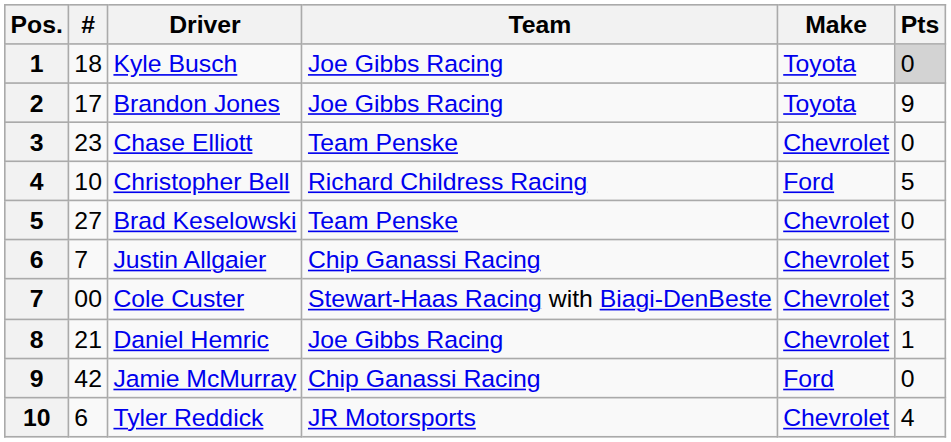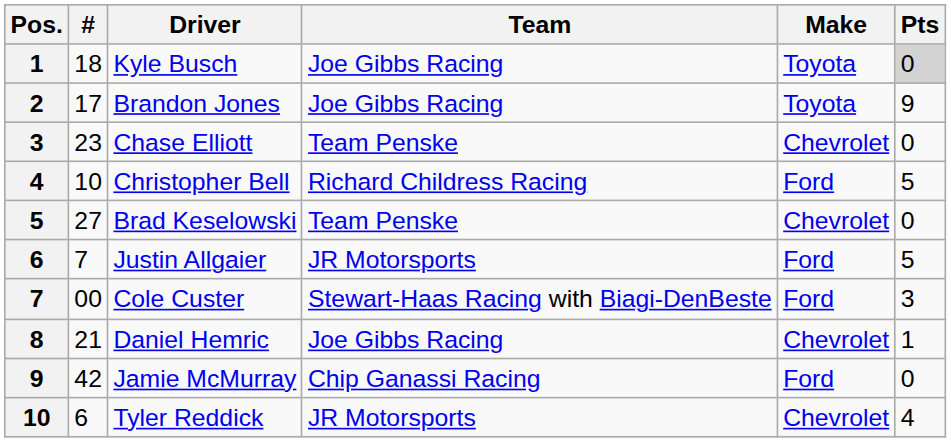Justin Allgaier | Team: Chip Ganassi Racing -> JR Motorsports
Justin Allgaier | Make: Chevrolet -> Ford
Cole Custer | Make: Chevrolet -> Ford
